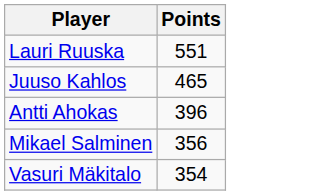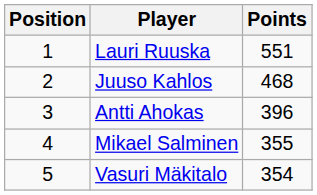+ column: Position | 1 | 2 | 3 | 4 | 5
Juuso Kahlos | Points: 465 -> 468
Mikael Salminen | Points: 356 -> 355
